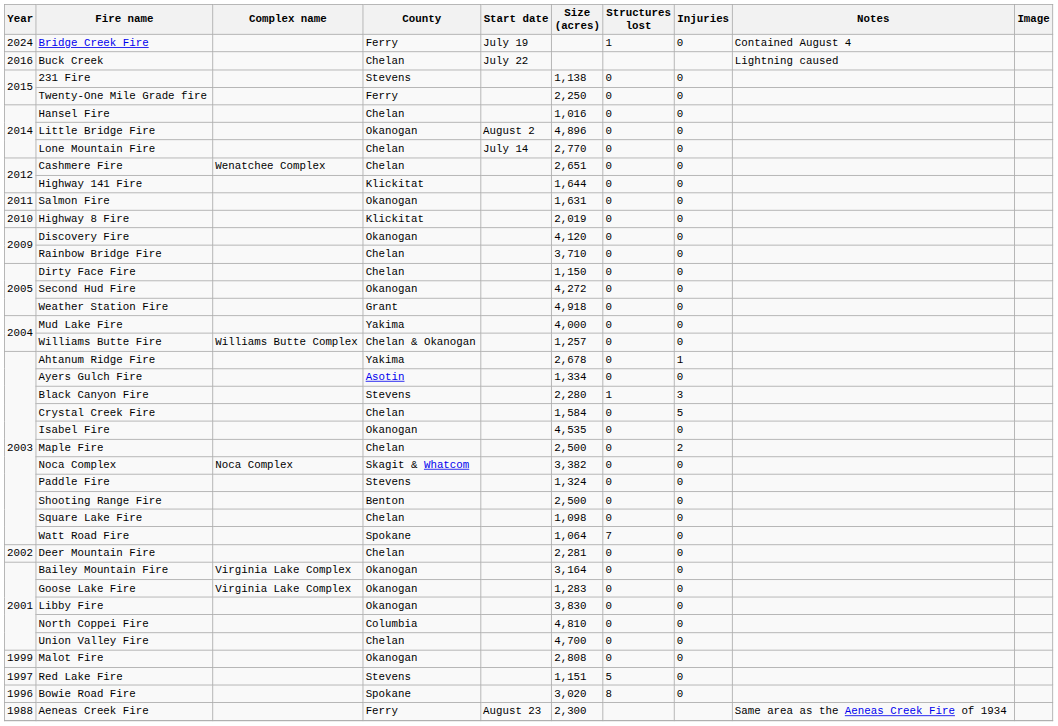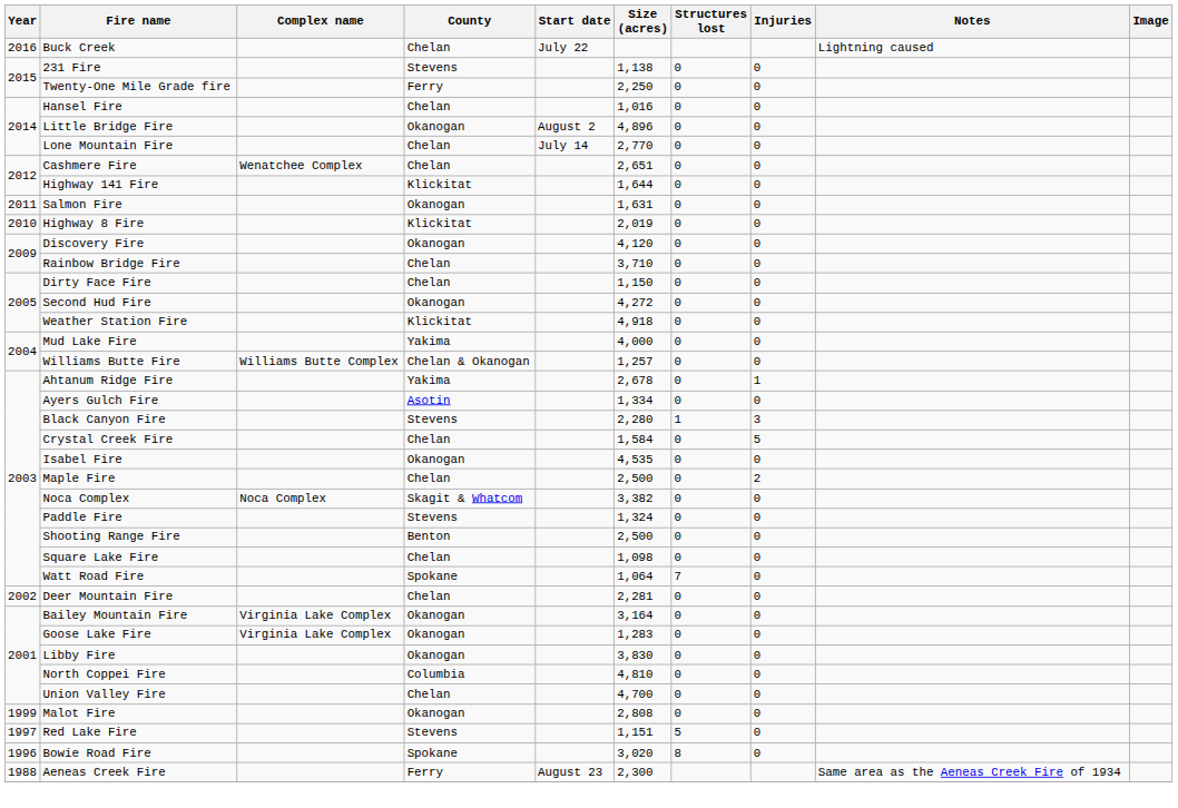- row: 2024 | Bridge Creek Fire | Ferry | July 19 | 1 | 0 | Contained August 4
Weather Station Fire | County: Grant -> Klickitat
